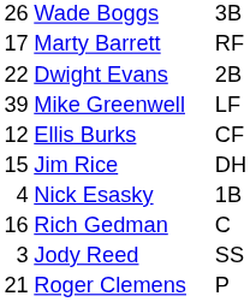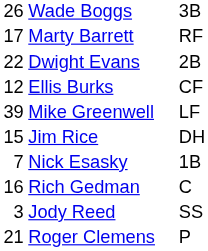rows swapped: Mike Greenwell <-> Ellis Burks
Nick Esasky | column 1: 4 -> 7
